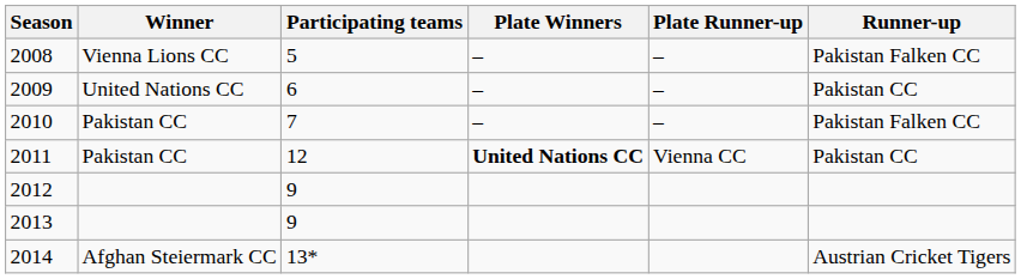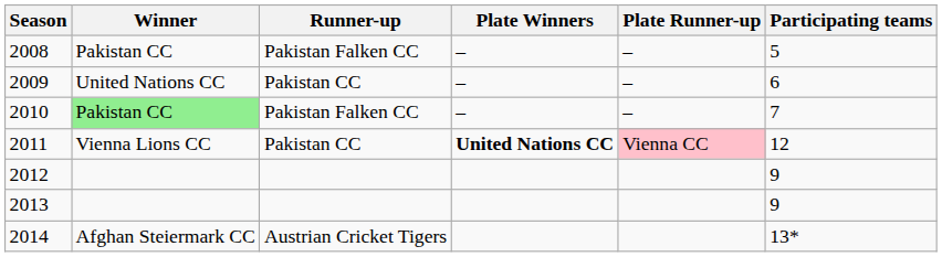columns swapped: Runner-up <-> Participating teams
2008 | Winner: Vienna Lions CC -> Pakistan CC
2010 | Winner: no background -> lightgreen background
2011 | Winner: Pakistan CC -> Vienna Lions CC
2011 | Plate Runner-up: no background -> pink background
